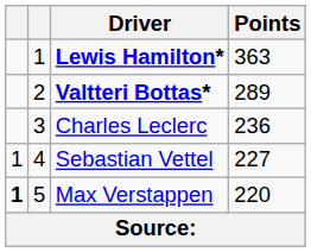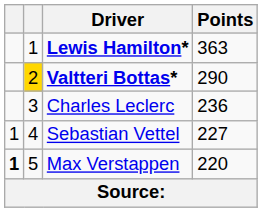Valtteri Bottas* | column 2: no background -> gold background
Valtteri Bottas* | Points: 289 -> 290
